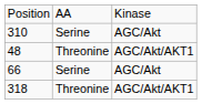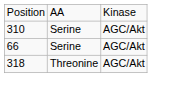- row: 48 | Threonine | AGC/Akt/AKT1
318 | column 3: AGC/Akt/AKT1 -> AGC/Akt
